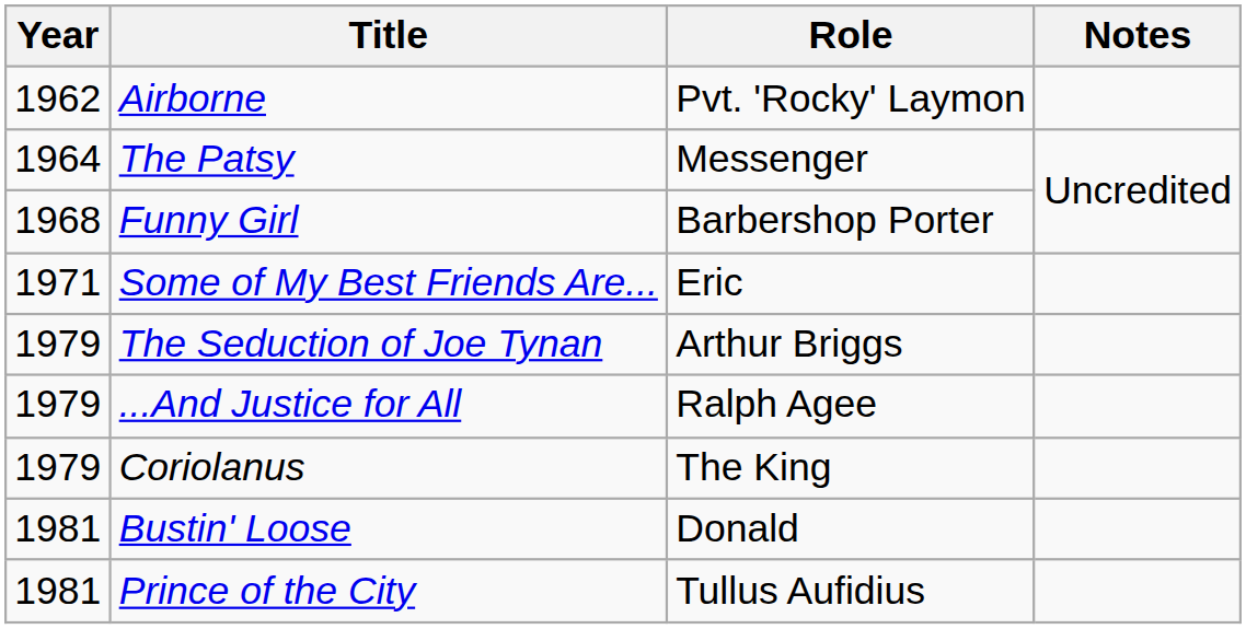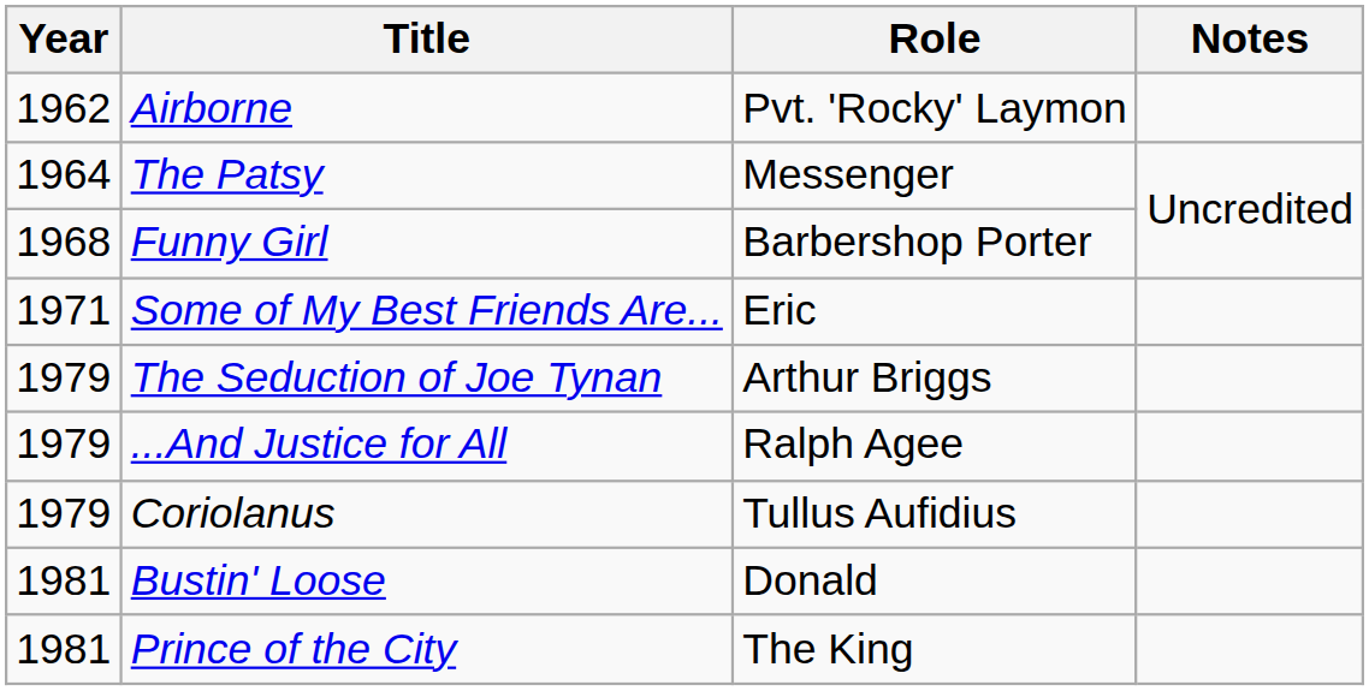Coriolanus | Role: The King -> Tullus Aufidius
Prince of the City | Role: Tullus Aufidius -> The King
